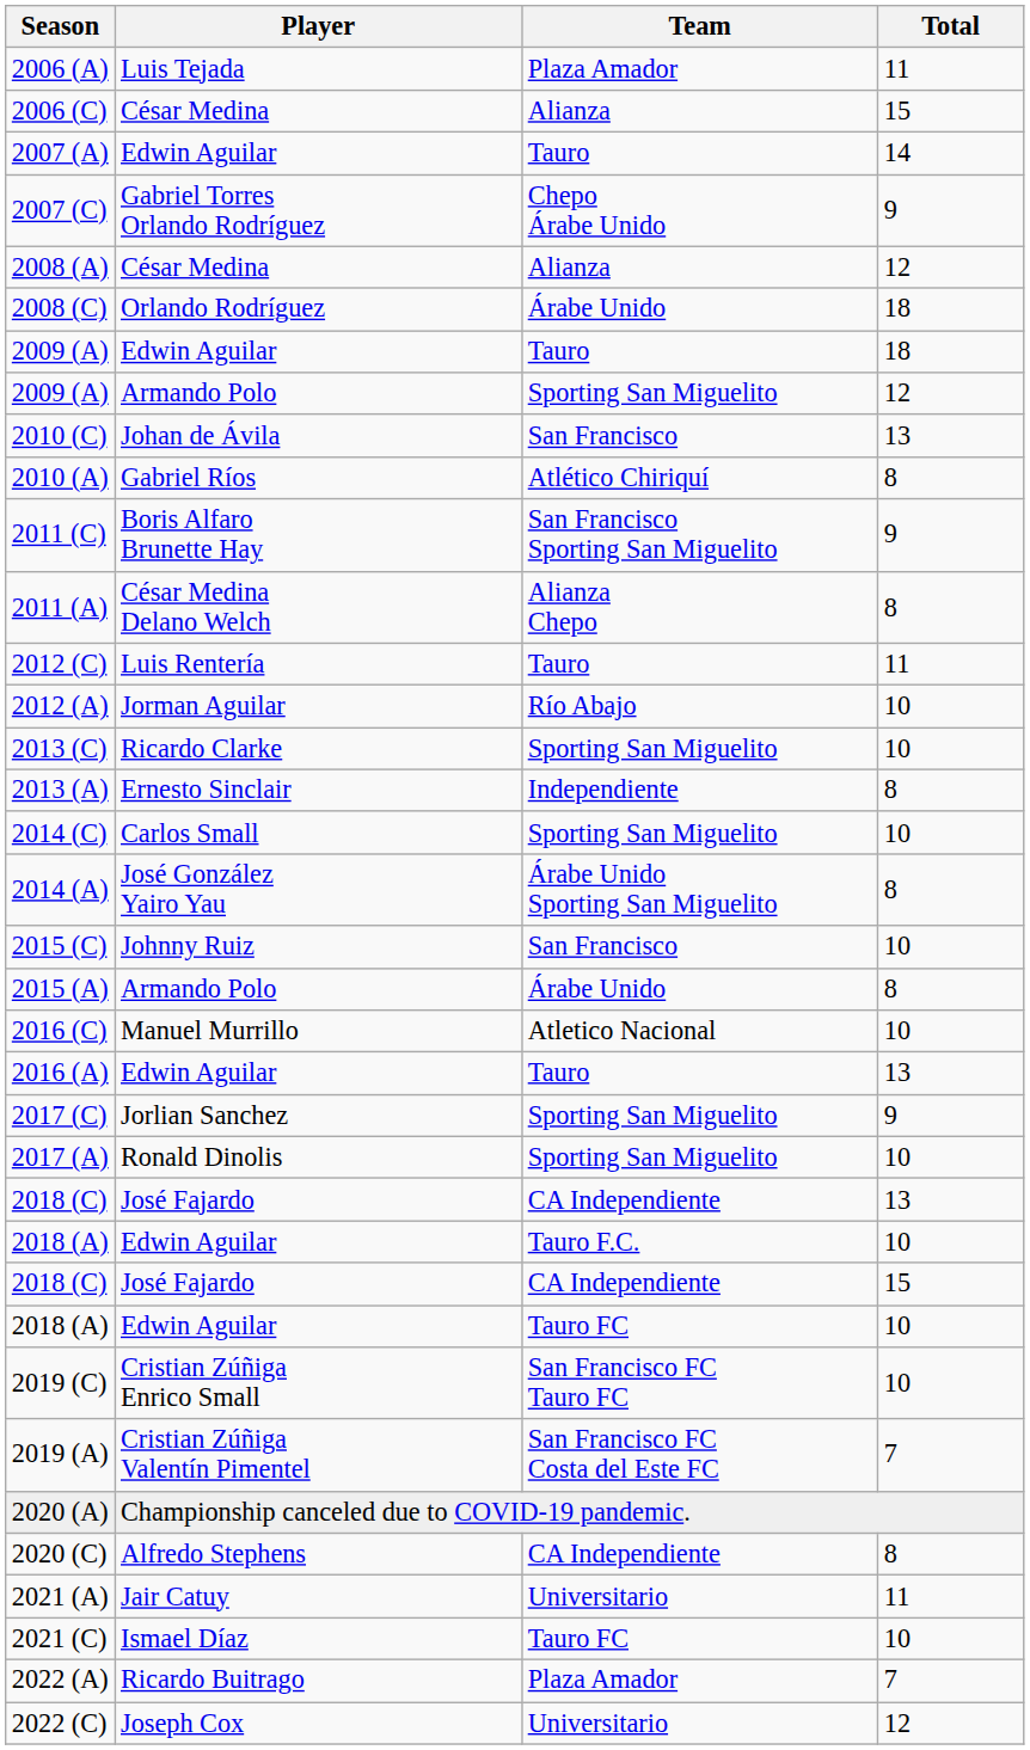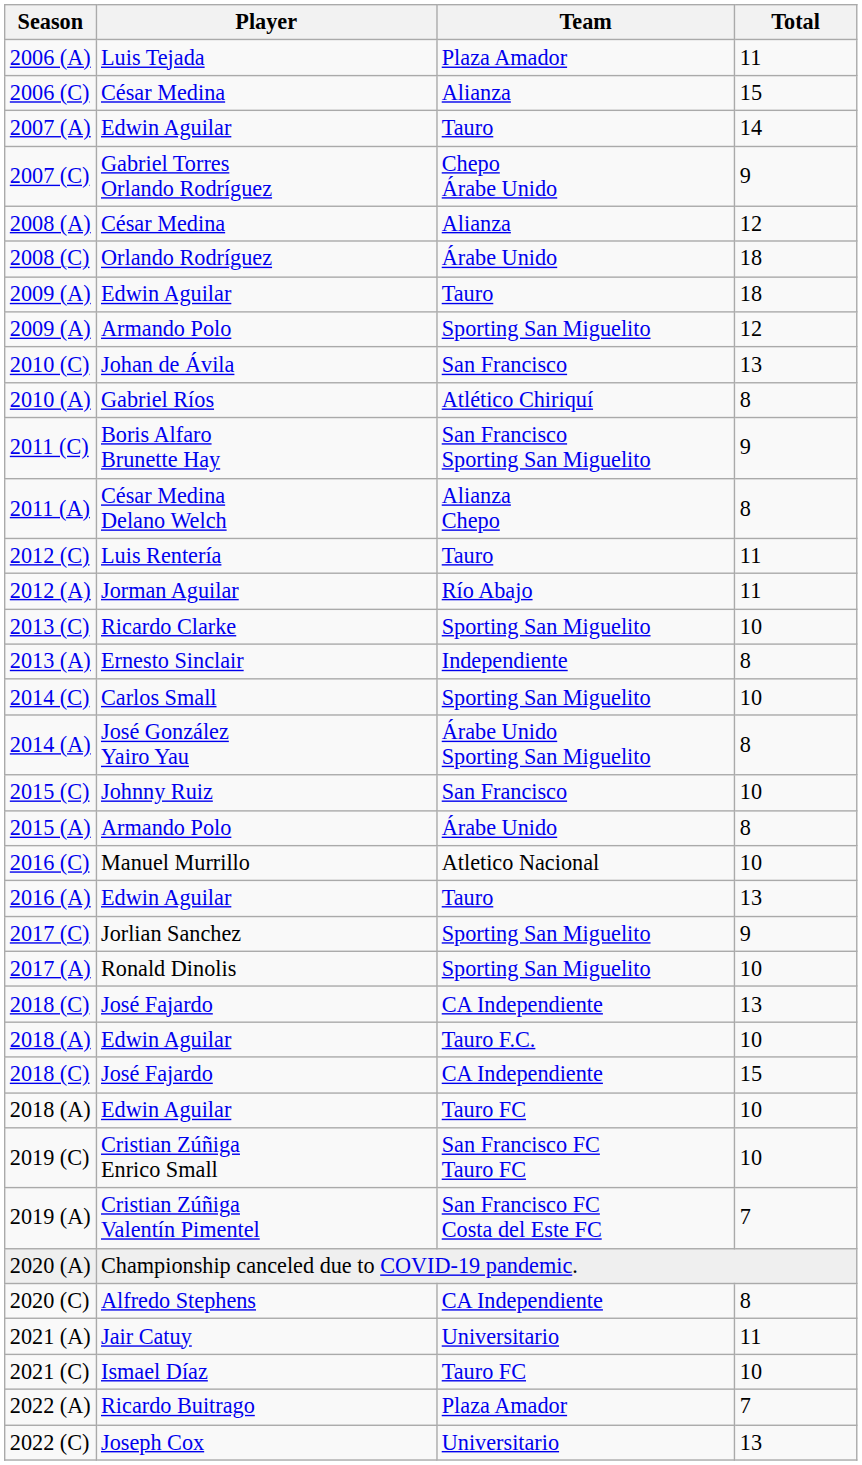2012 (A) | Total: 10 -> 11
2022 (C) | Total: 12 -> 13
